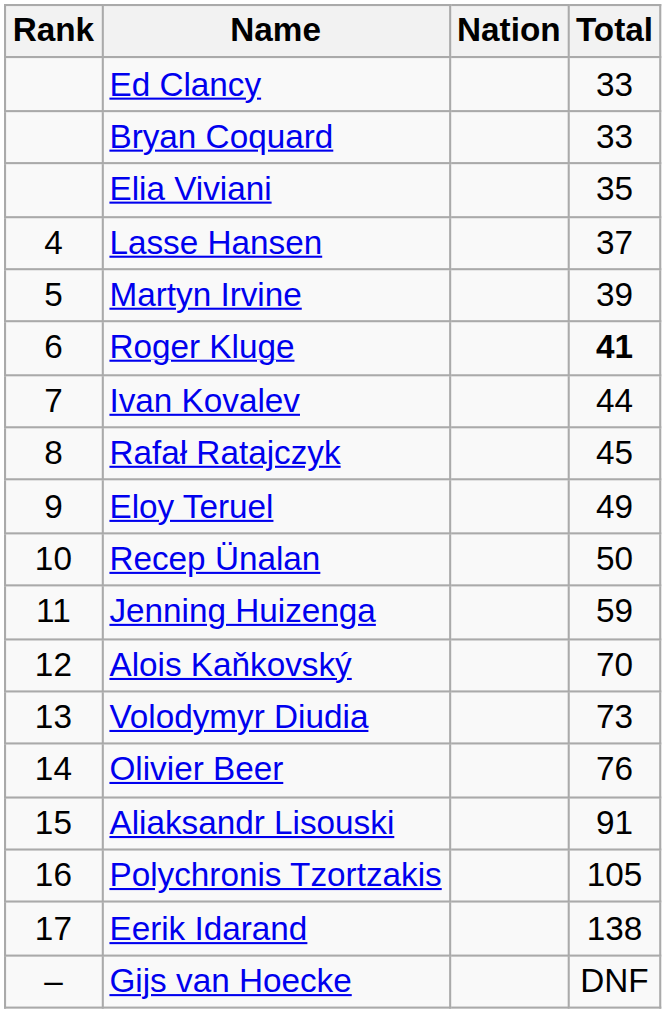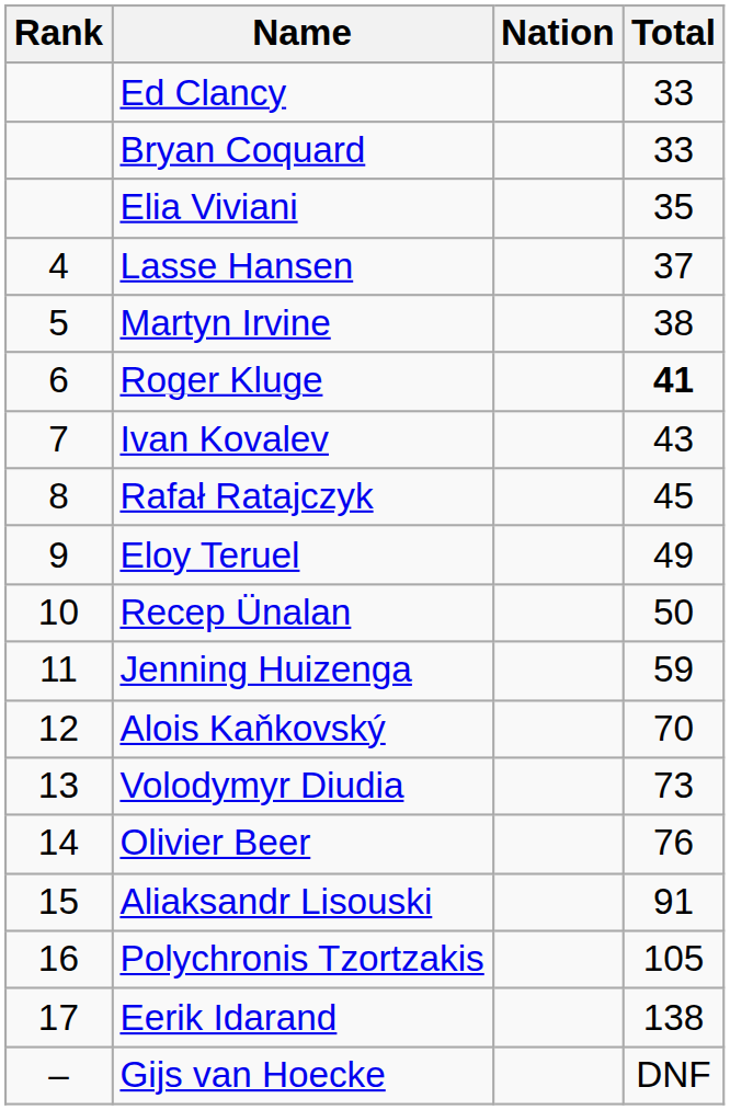Martyn Irvine | Total: 39 -> 38
Ivan Kovalev | Total: 44 -> 43
